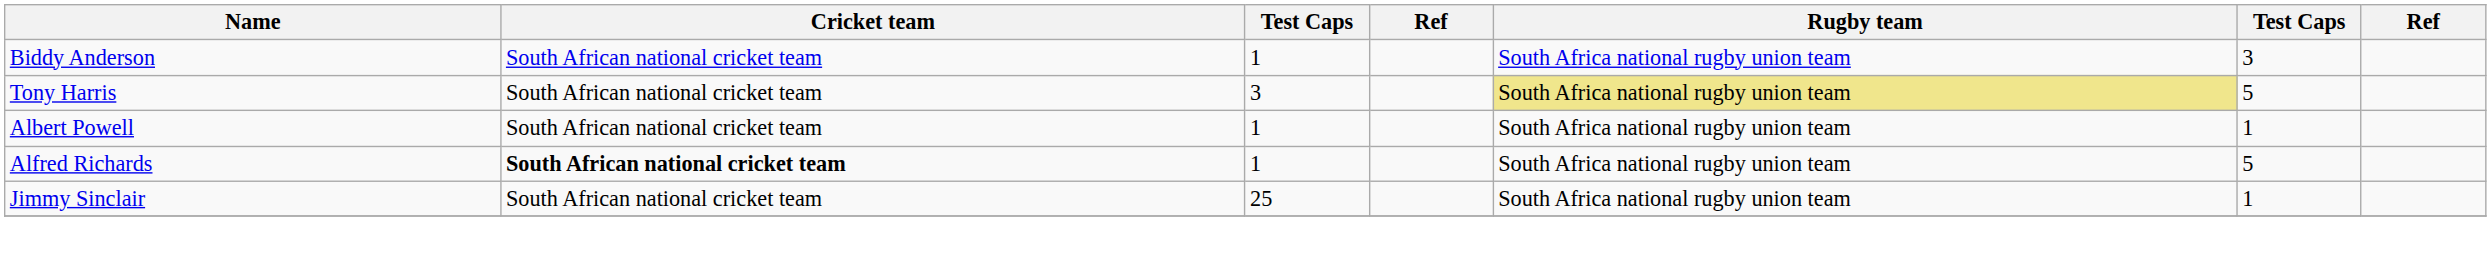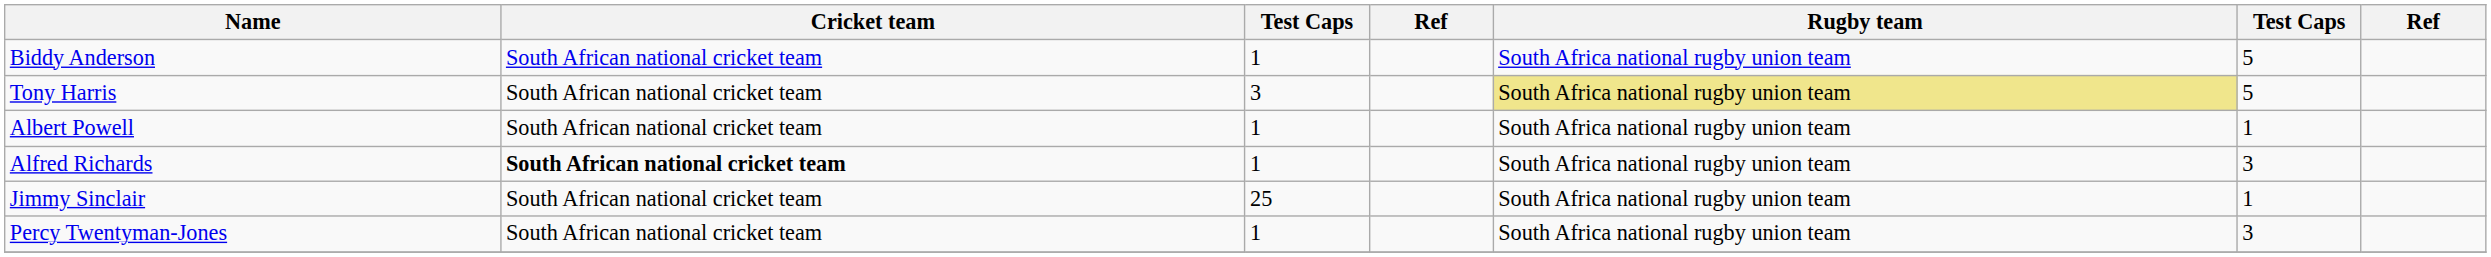Biddy Anderson | column 6: 3 -> 5
Alfred Richards | column 6: 5 -> 3
+ row: Percy Twentyman-Jones | South African national cricket team | 1 | South Africa national rugby union team | 3
